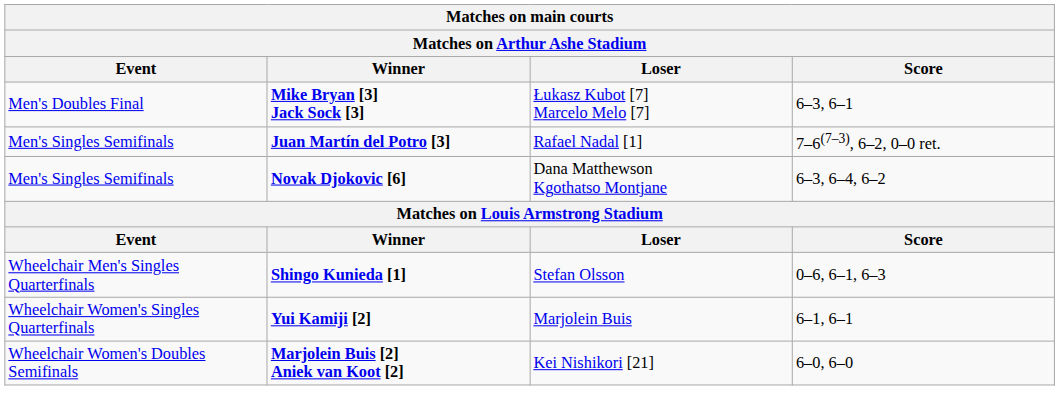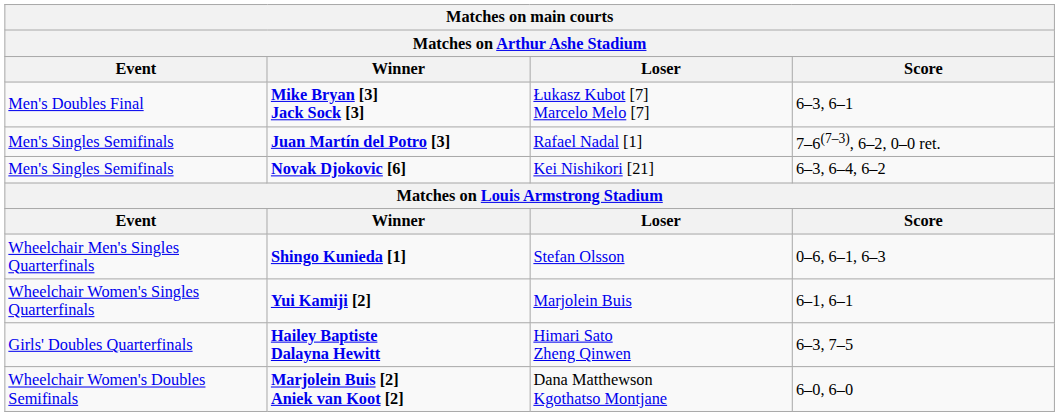Novak Djokovic [6] | Loser: Dana Matthewson Kgothatso Montjane -> Kei Nishikori [21]
+ row: Girls' Doubles Quarterfinals | Hailey Baptiste Dalayna Hewitt | Himari Sato Zheng Qinwen | 6–3, 7–5
Marjolein Buis [2] Aniek van Koot [2] | Loser: Kei Nishikori [21] -> Dana Matthewson Kgothatso Montjane
